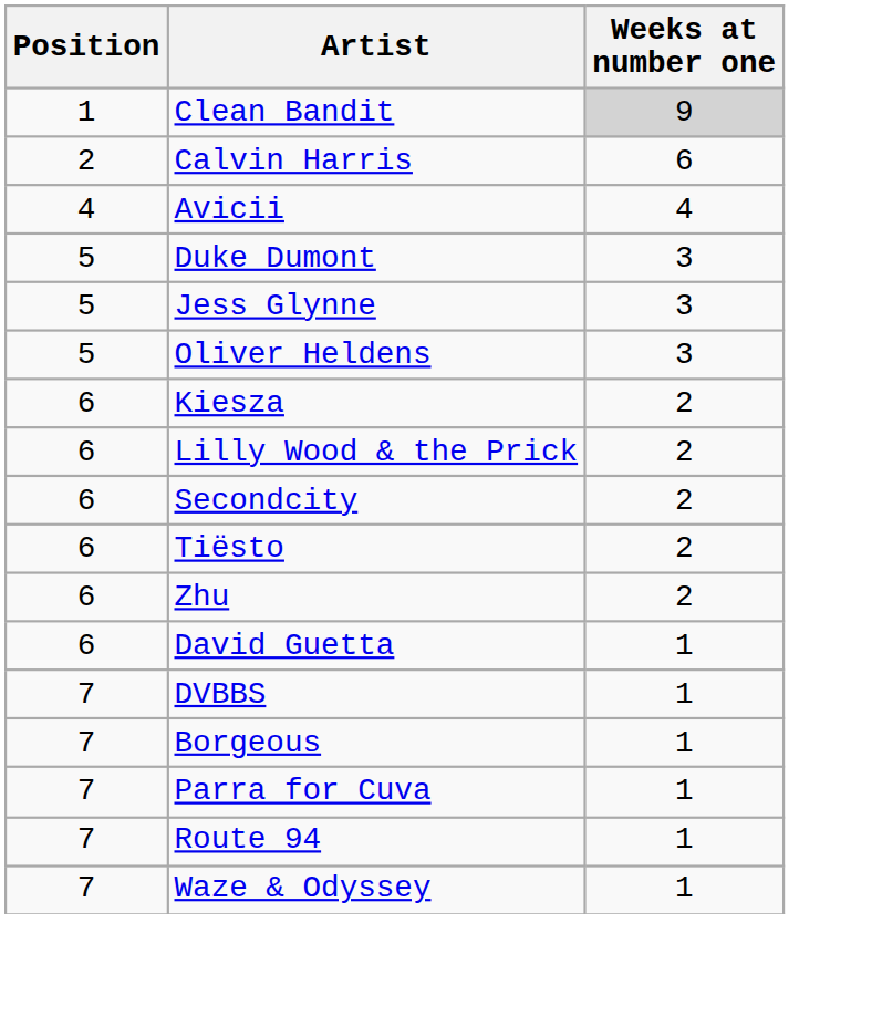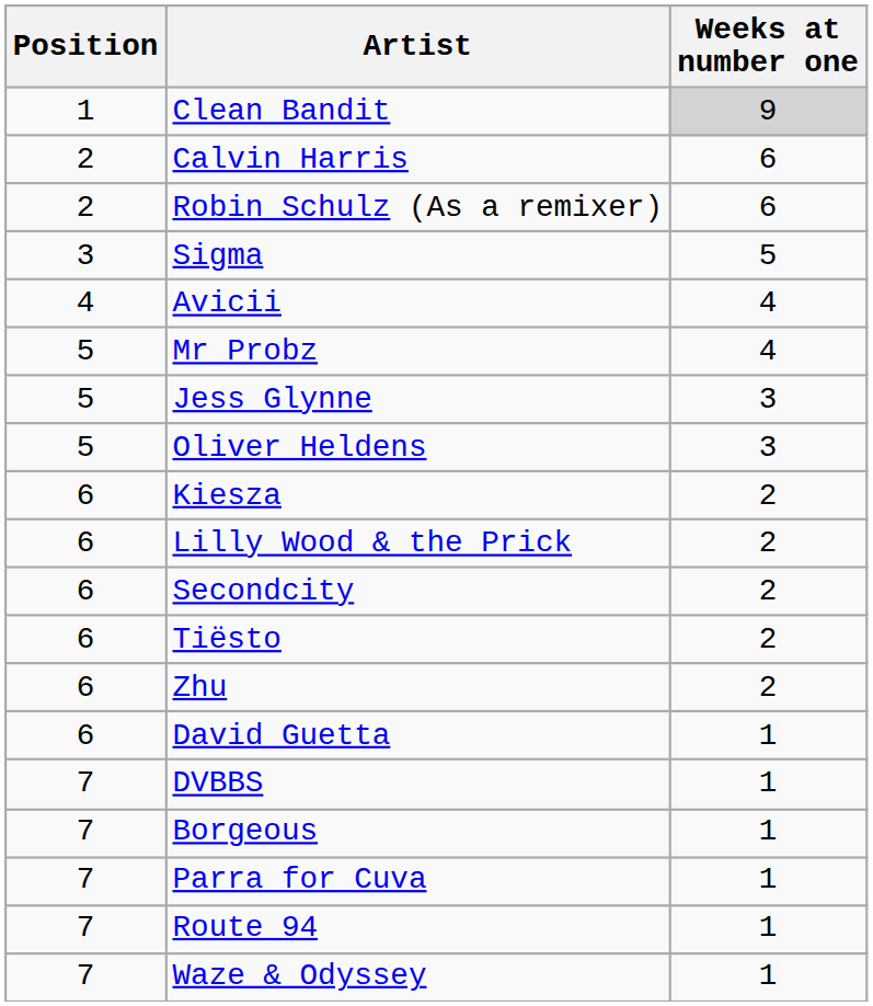+ row: 2 | Robin Schulz (As a remixer) | 6
+ row: 3 | Sigma | 5
+ row: 5 | Mr Probz | 4
- row: 5 | Duke Dumont | 3
